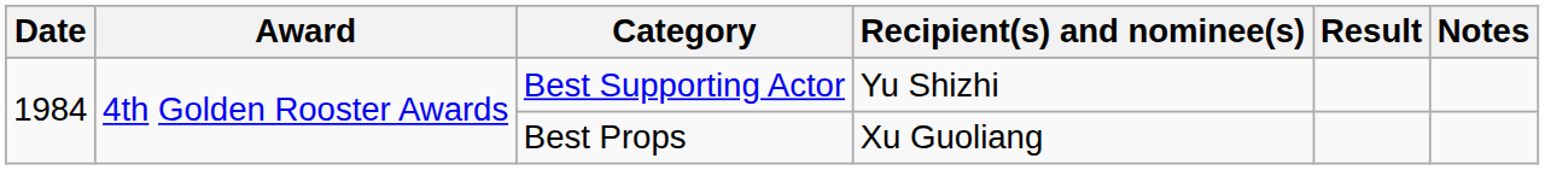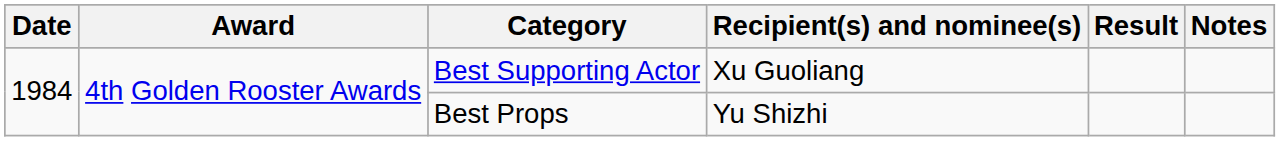Best Supporting Actor | Recipient(s) and nominee(s): Yu Shizhi -> Xu Guoliang
Best Props | Recipient(s) and nominee(s): Xu Guoliang -> Yu Shizhi
